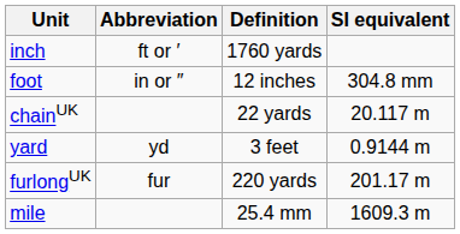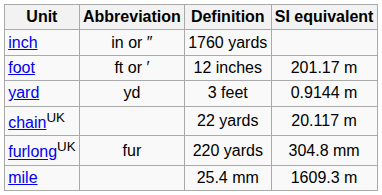inch | Abbreviation: ft or ′ -> in or ″
foot | Abbreviation: in or ″ -> ft or ′
foot | SI equivalent: 304.8 mm -> 201.17 m
rows swapped: yard <-> chainUK
furlongUK | SI equivalent: 201.17 m -> 304.8 mm
